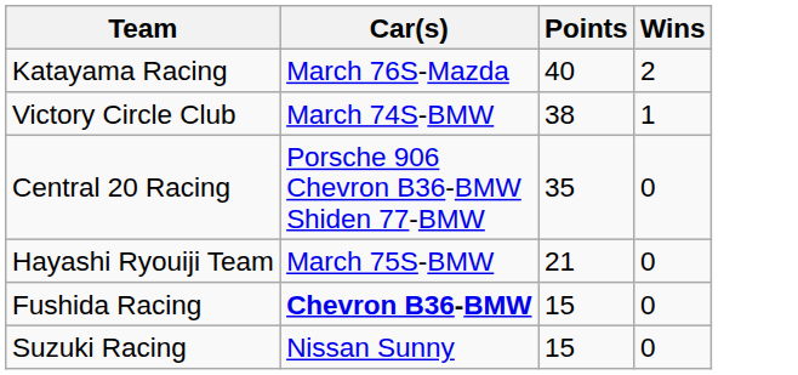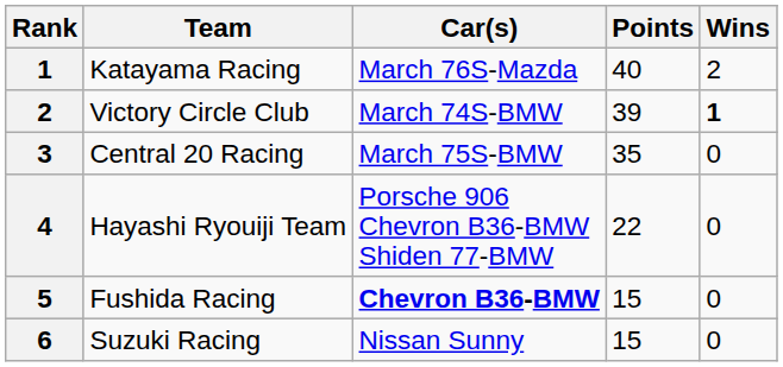+ column: Rank | 1 | 2 | 3 | 4 | 5 | 6
Victory Circle Club | Points: 38 -> 39
Victory Circle Club | Wins: normal -> bold
Central 20 Racing | Car(s): Porsche 906 Chevron B36-BMW Shiden 77-BMW -> March 75S-BMW
Hayashi Ryouiji Team | Car(s): March 75S-BMW -> Porsche 906 Chevron B36-BMW Shiden 77-BMW
Hayashi Ryouiji Team | Points: 21 -> 22
